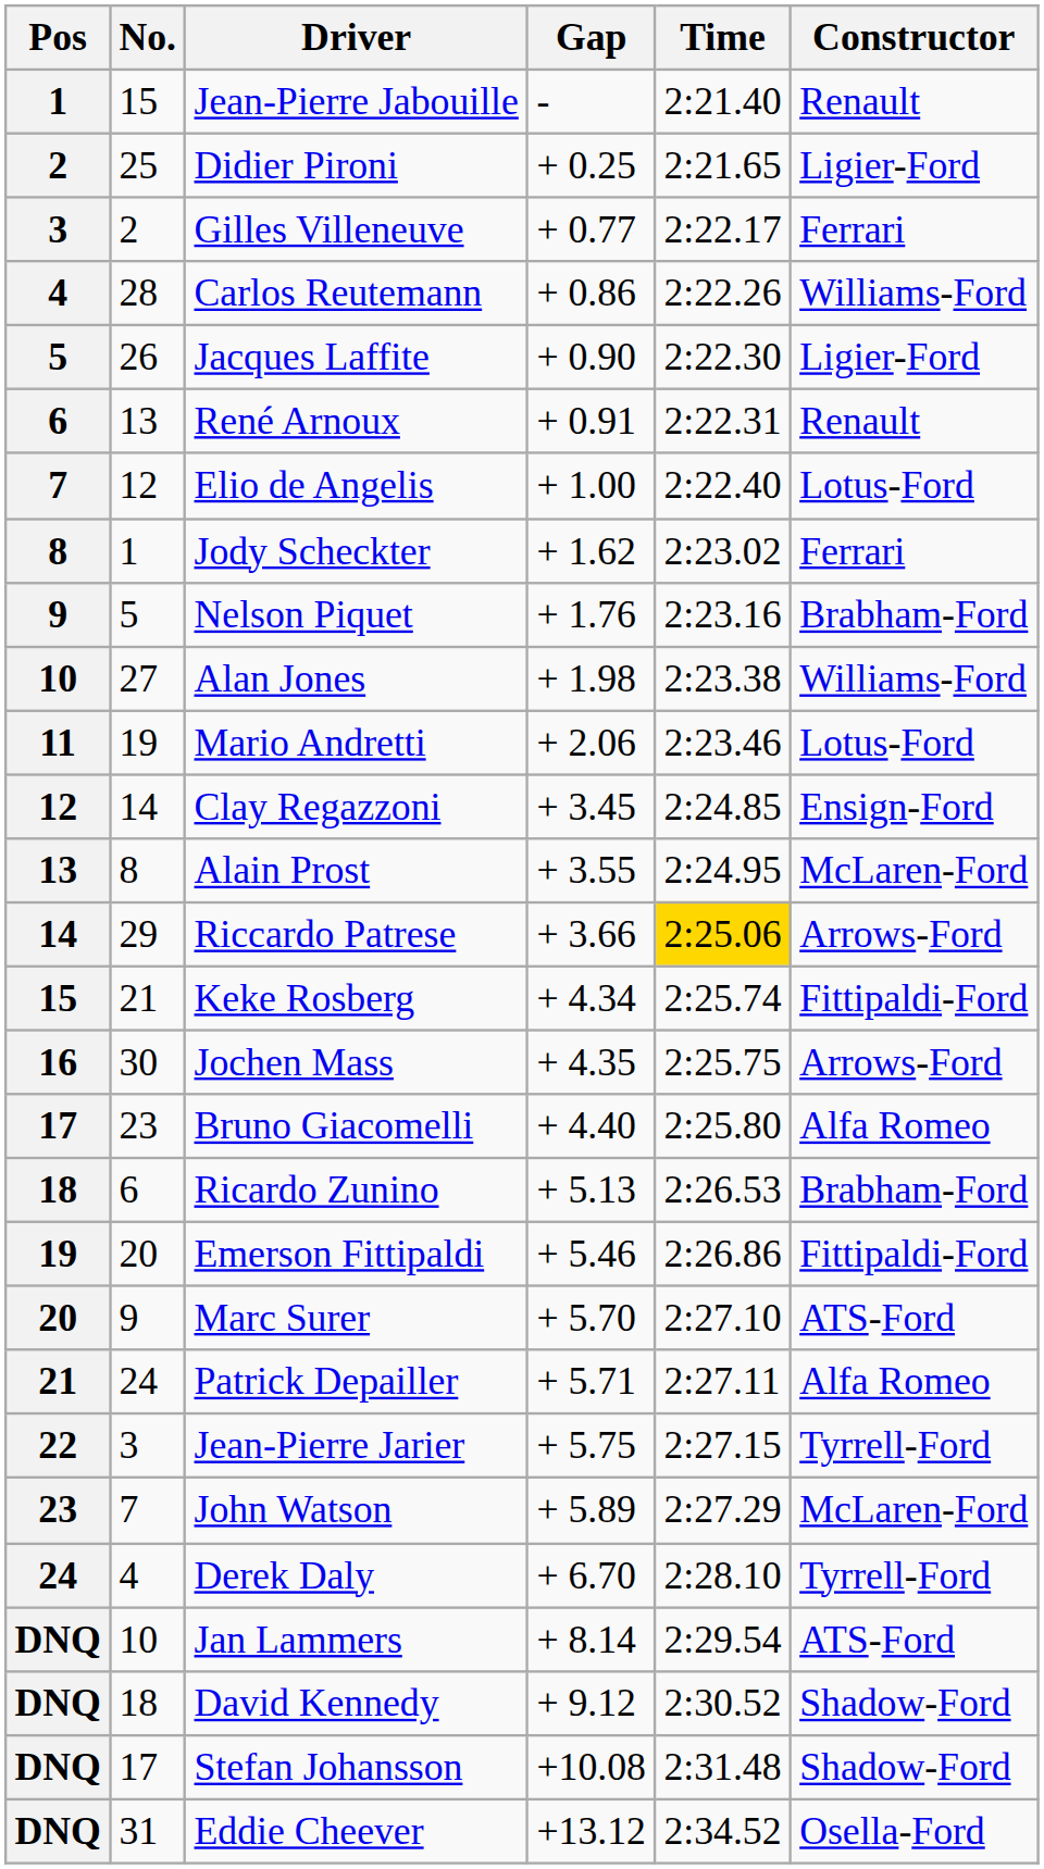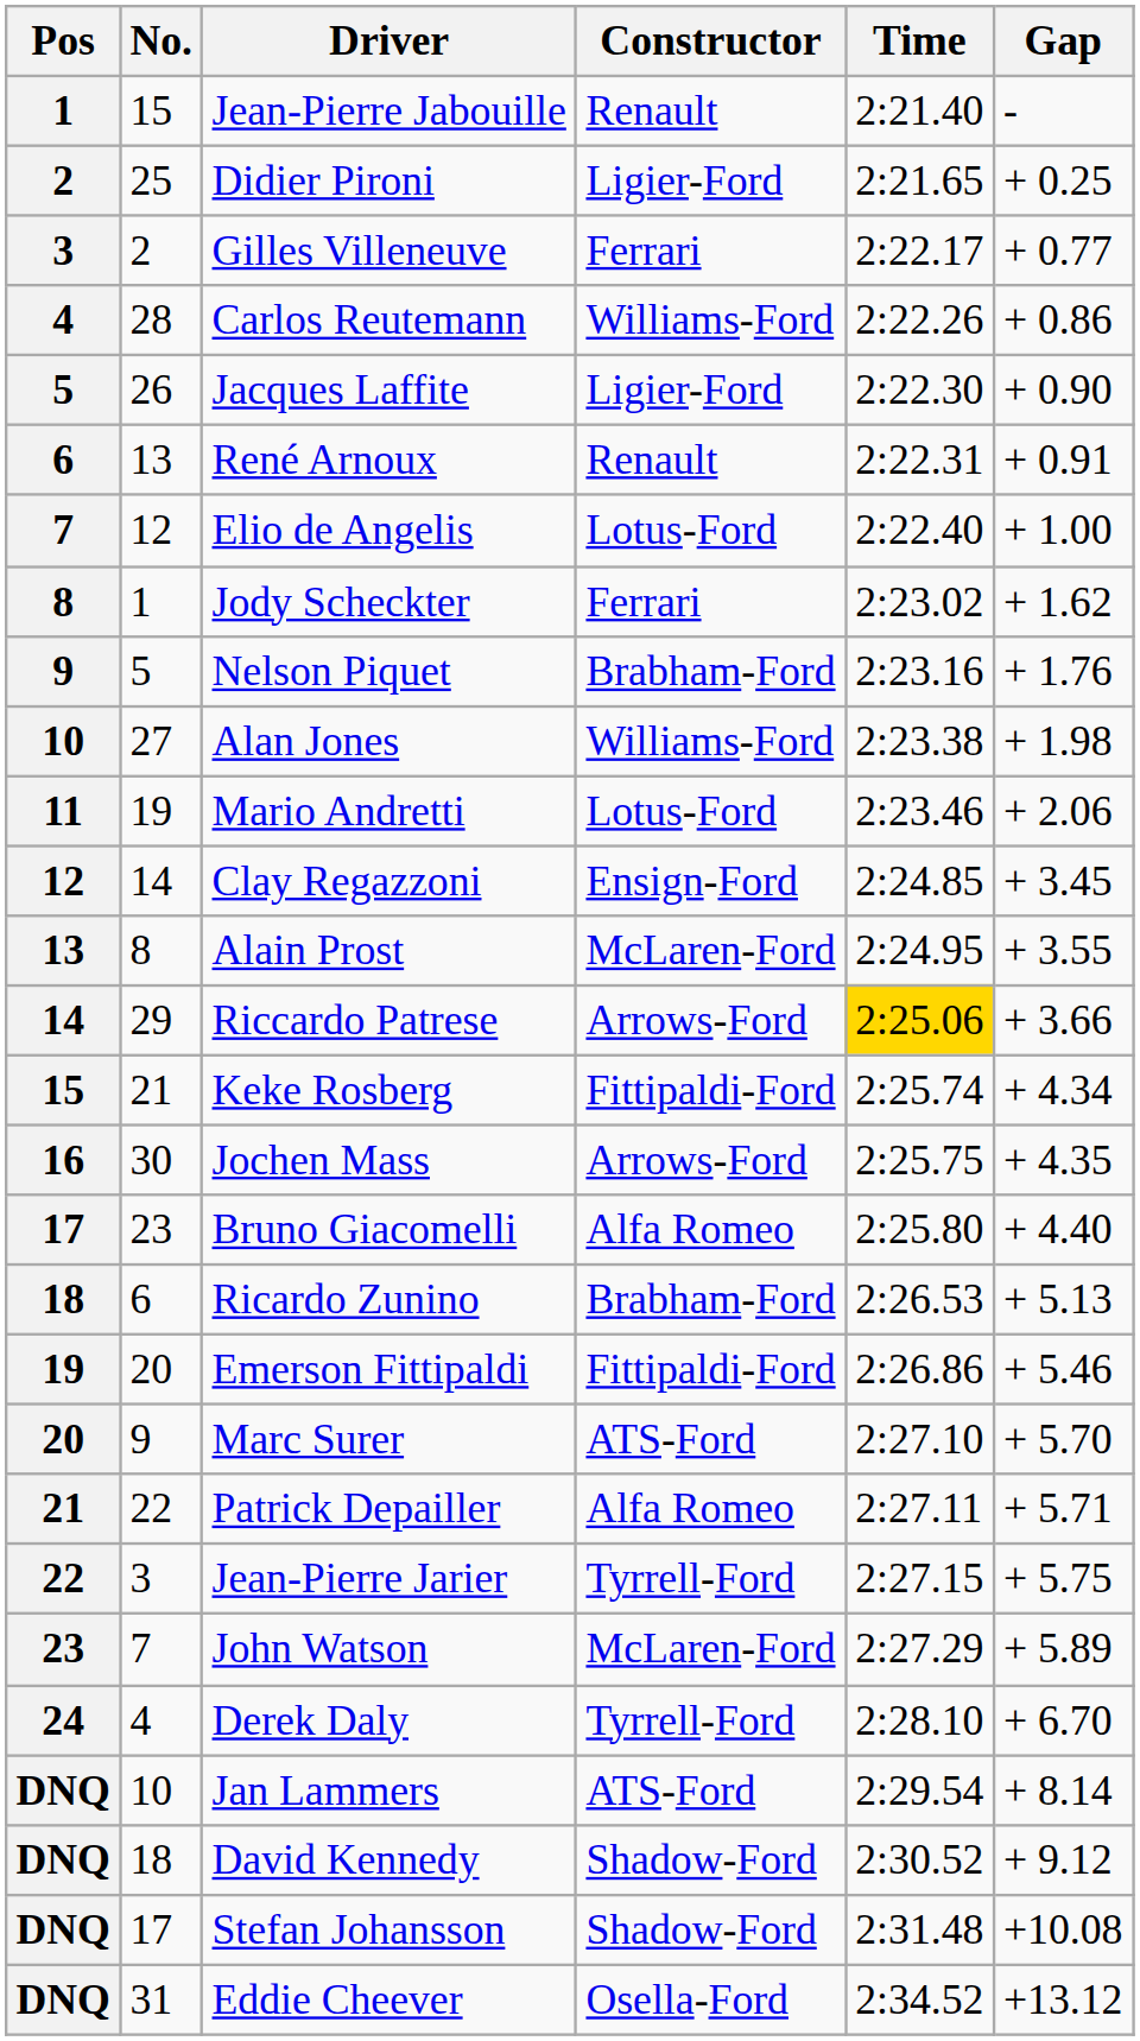columns swapped: Constructor <-> Gap
Patrick Depailler | No.: 24 -> 22
